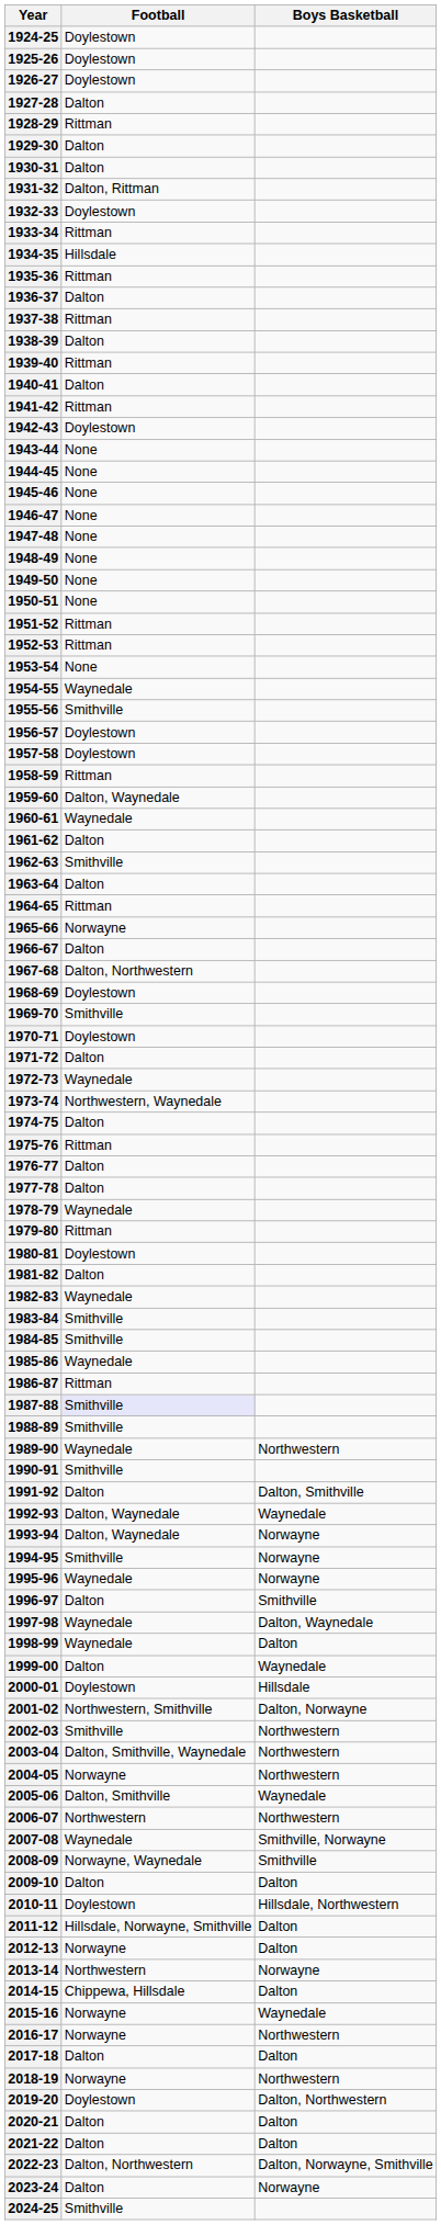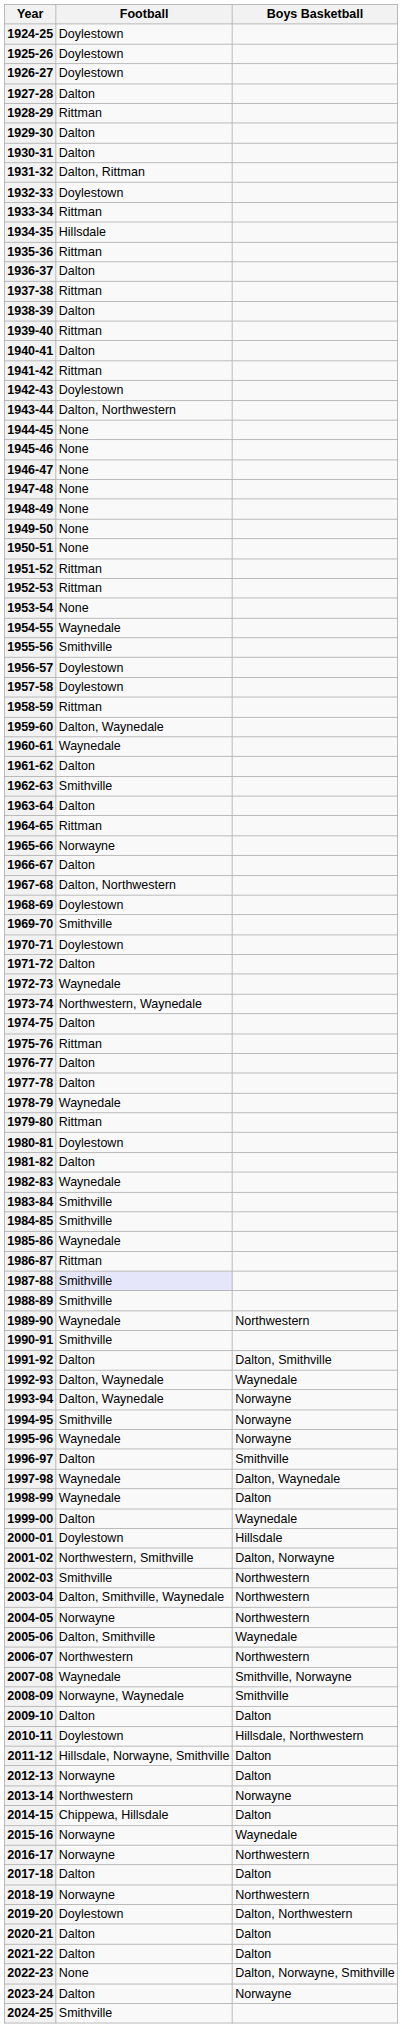1943-44 | Football: None -> Dalton, Northwestern
2022-23 | Football: Dalton, Northwestern -> None
